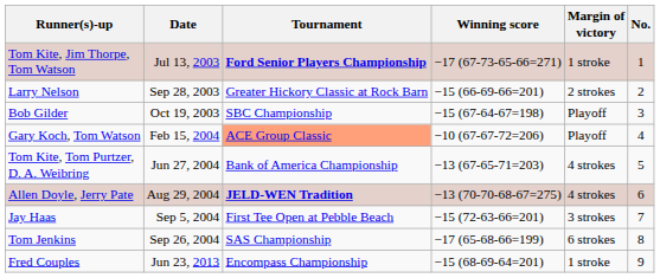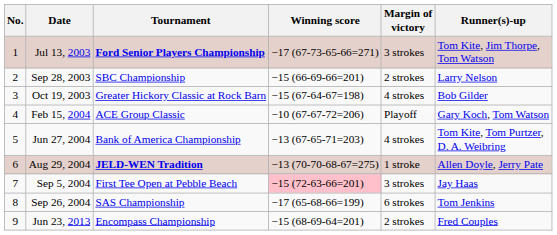columns swapped: No. <-> Runner(s)-up
Jul 13, 2003 | Margin of victory: 1 stroke -> 3 strokes
Sep 28, 2003 | Tournament: Greater Hickory Classic at Rock Barn -> SBC Championship
Oct 19, 2003 | Tournament: SBC Championship -> Greater Hickory Classic at Rock Barn
Oct 19, 2003 | Margin of victory: Playoff -> 4 strokes
Feb 15, 2004 | Tournament: lightsalmon background -> no background
Aug 29, 2004 | Margin of victory: 4 strokes -> 1 stroke
Sep 5, 2004 | Winning score: no background -> pink background
Jun 23, 2013 | Margin of victory: 1 stroke -> 2 strokes
